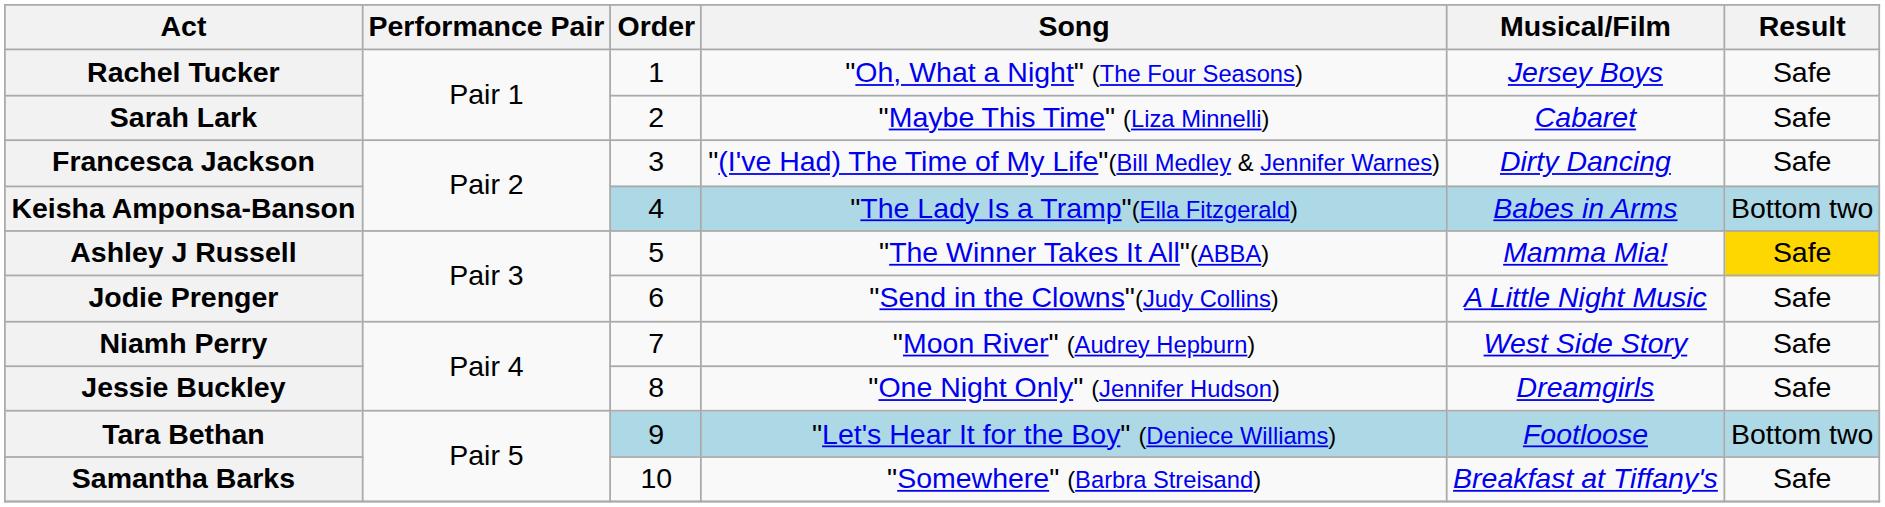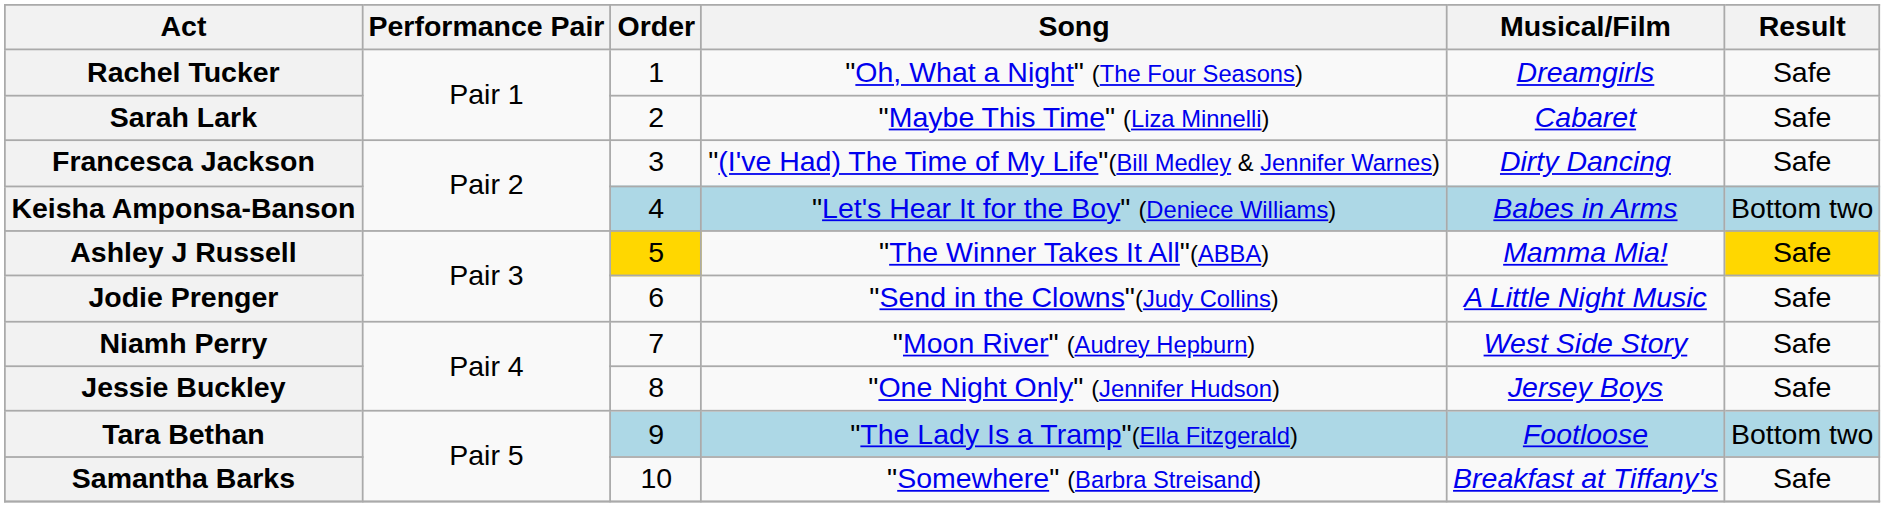Rachel Tucker | Musical/Film: Jersey Boys -> Dreamgirls
Keisha Amponsa-Banson | Song: "The Lady Is a Tramp"(Ella Fitzgerald) -> "Let's Hear It for the Boy" (Deniece Williams)
Ashley J Russell | Order: no background -> gold background
Jessie Buckley | Musical/Film: Dreamgirls -> Jersey Boys
Tara Bethan | Song: "Let's Hear It for the Boy" (Deniece Williams) -> "The Lady Is a Tramp"(Ella Fitzgerald)
